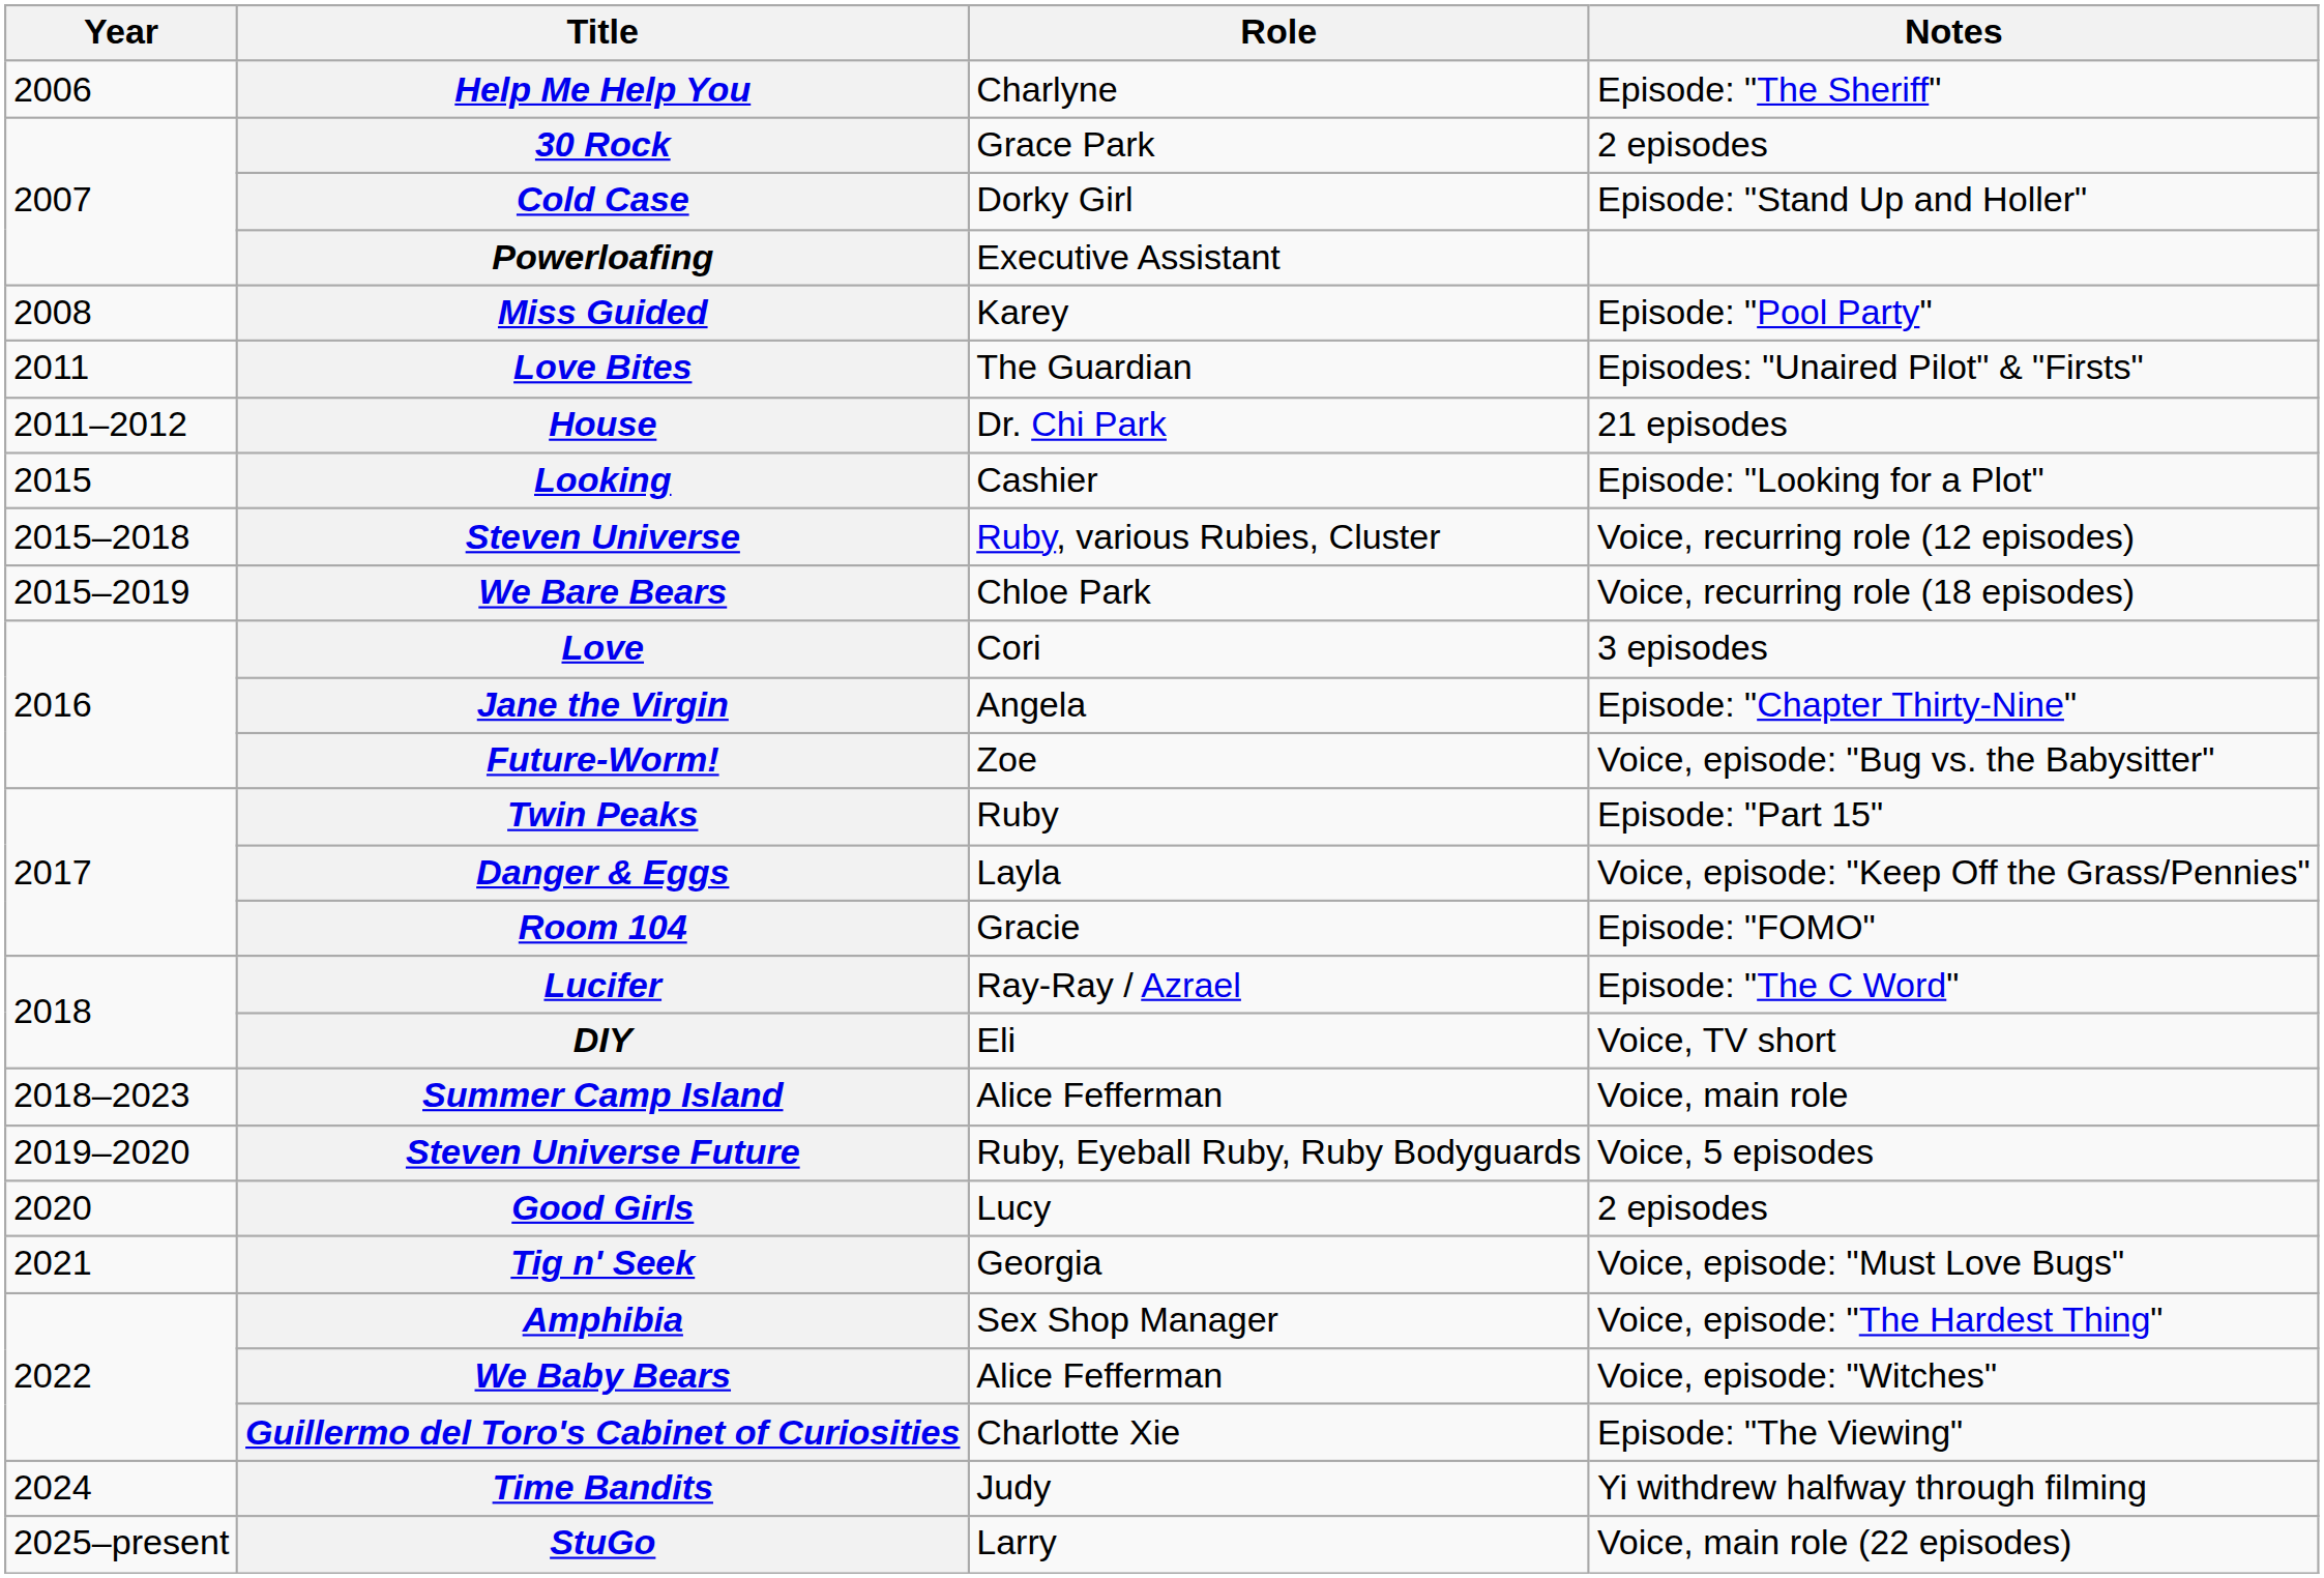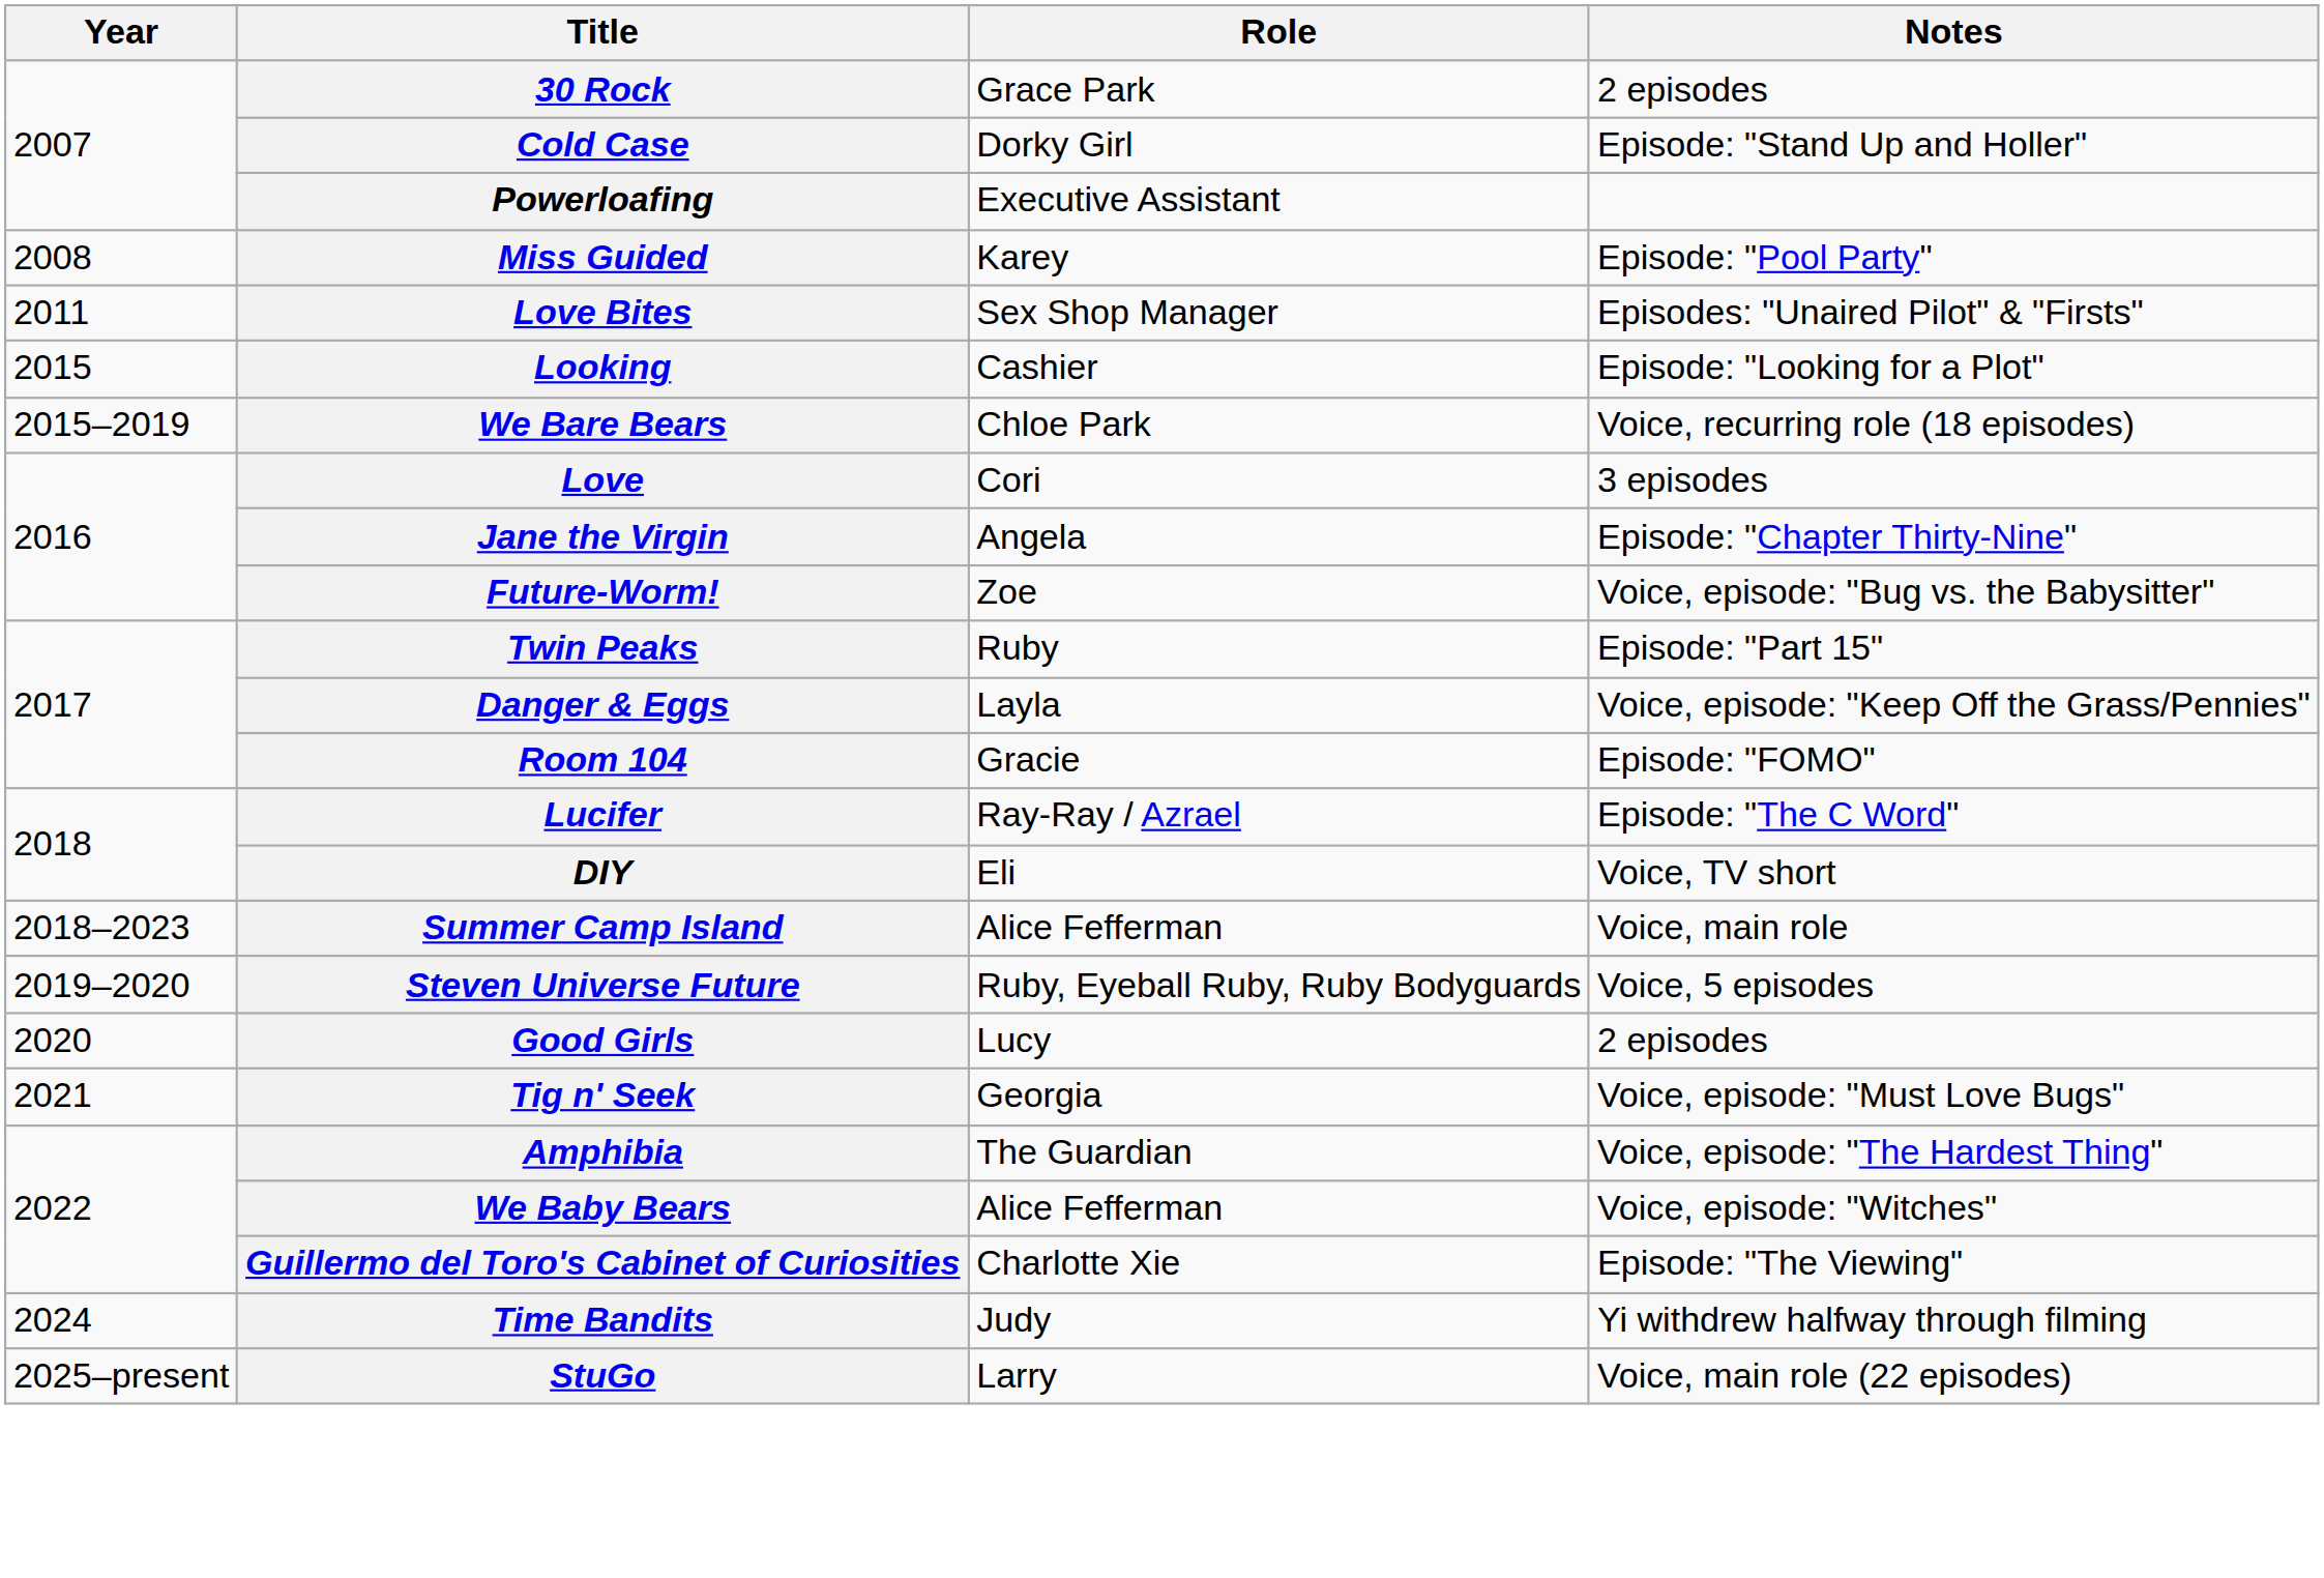- row: 2006 | Help Me Help You | Charlyne | Episode: "The Sheriff"
Love Bites | Role: The Guardian -> Sex Shop Manager
- row: 2011–2012 | House | Dr. Chi Park | 21 episodes
- row: 2015–2018 | Steven Universe | Ruby, various Rubies, Cluster | Voice, recurring role (12 episodes)
Amphibia | Role: Sex Shop Manager -> The Guardian
